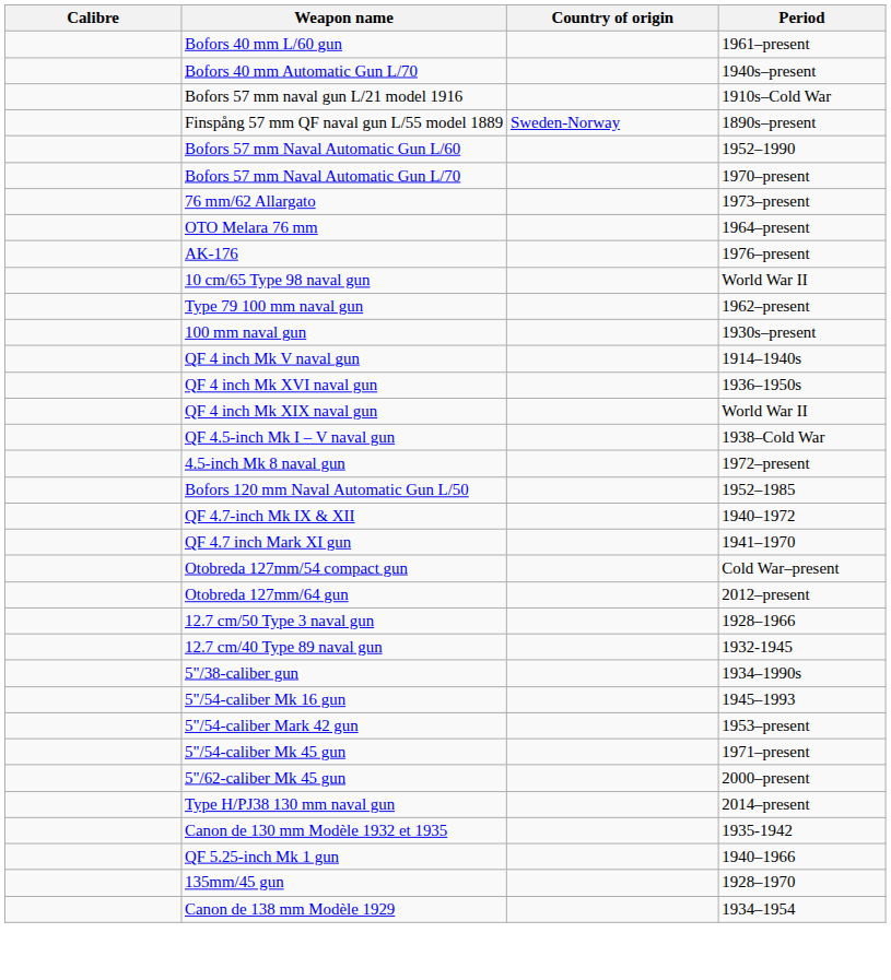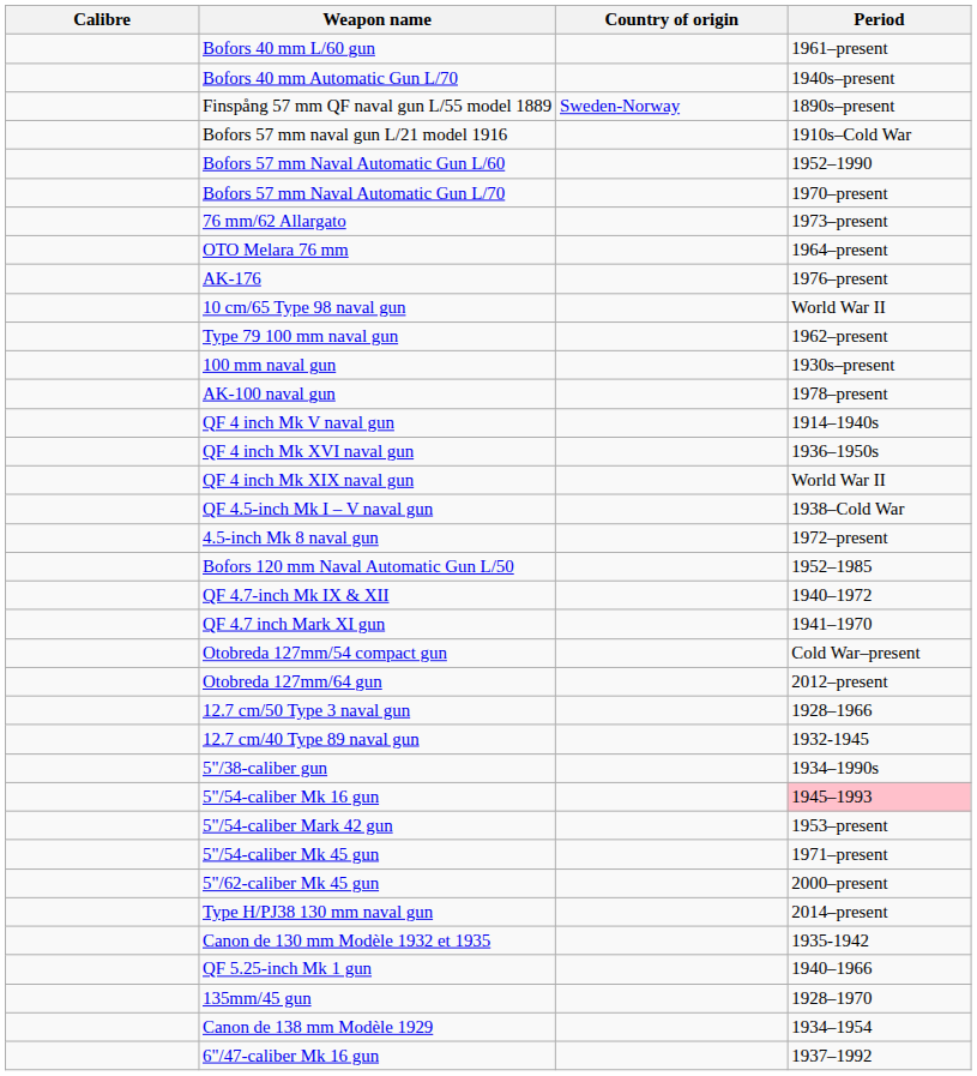rows swapped: Finspång 57 mm QF naval gun L/55 model 1889 <-> Bofors 57 mm naval gun L/21 model 1916
+ row: AK-100 naval gun | 1978–present
5"/54-caliber Mk 16 gun | Period: no background -> pink background
+ row: 6"/47-caliber Mk 16 gun | 1937–1992
